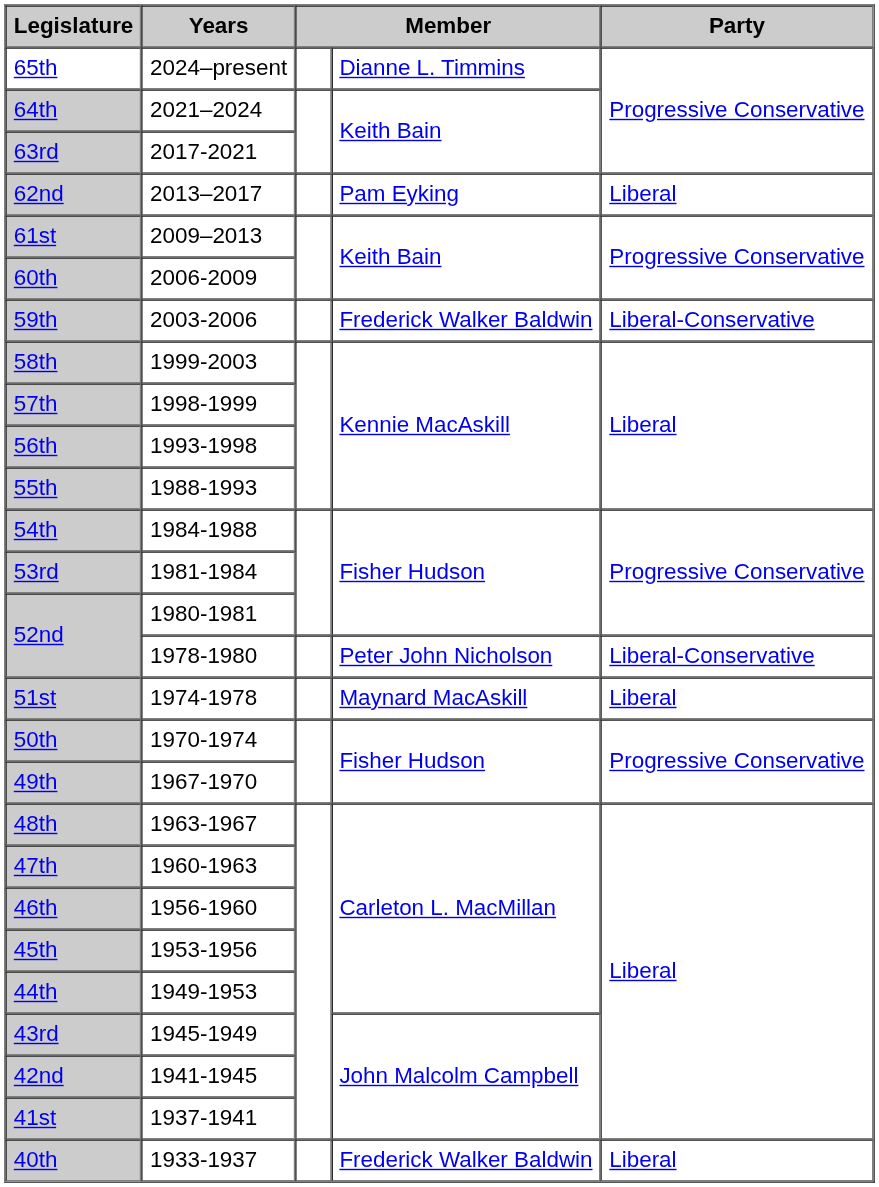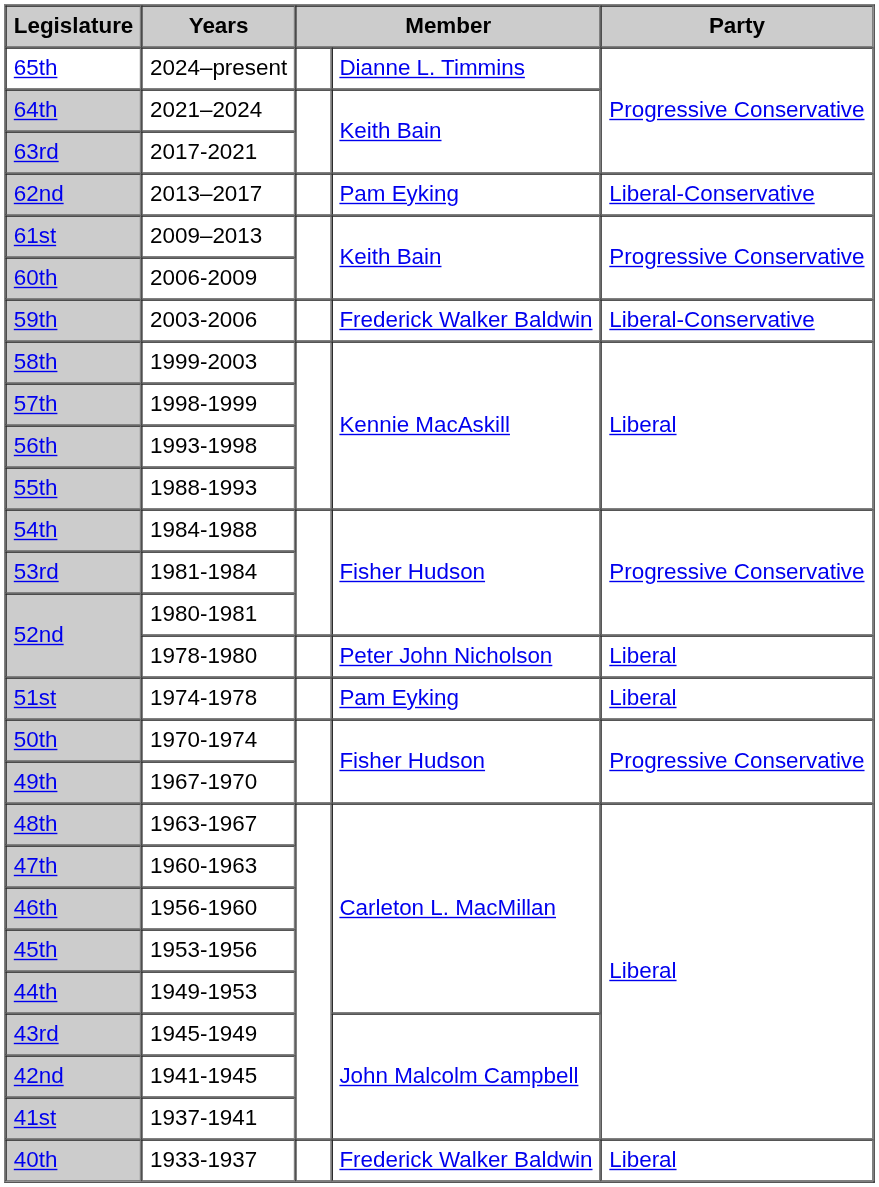62nd | Party: Liberal -> Liberal-Conservative
52nd / 1978-1980 | Party: Liberal-Conservative -> Liberal
51st | column 4: Maynard MacAskill -> Pam Eyking
